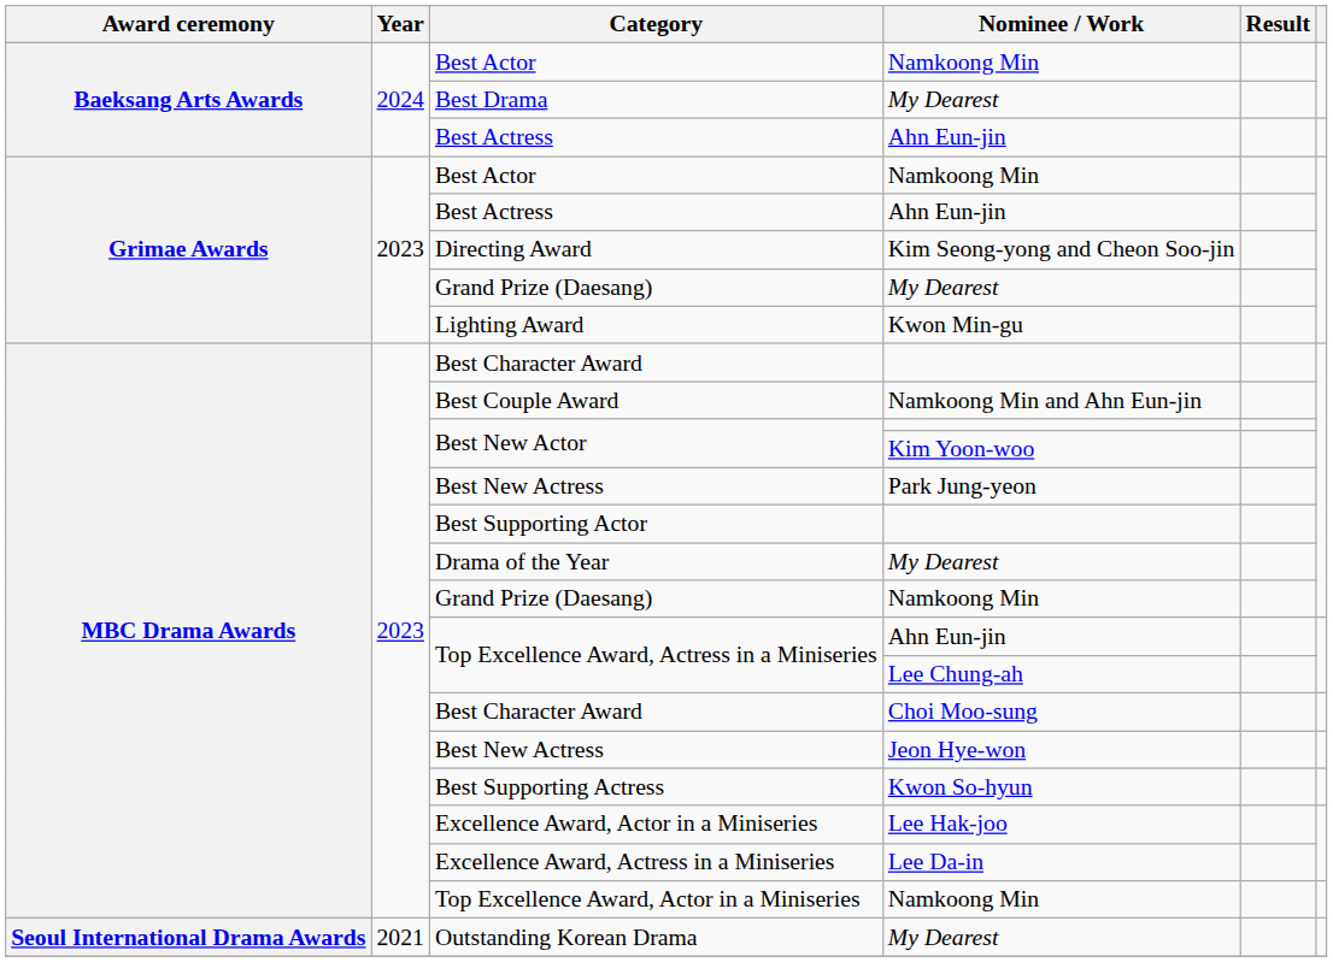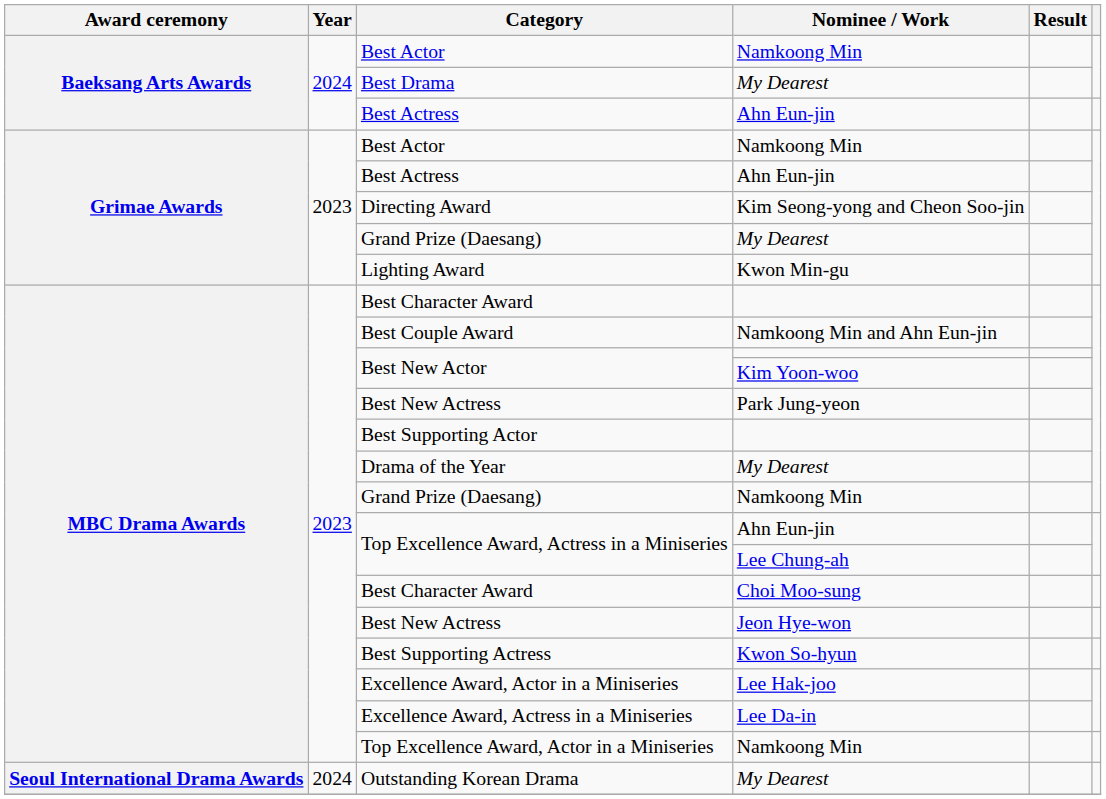Outstanding Korean Drama | Year: 2021 -> 2024
